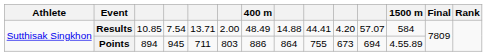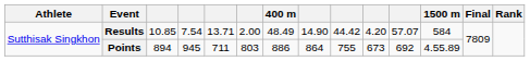Results | column 8: 14.88 -> 14.90
Results | column 9: 44.41 -> 44.42
Points | column 11: 694 -> 692
